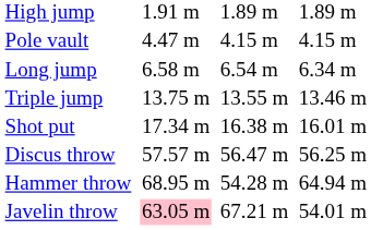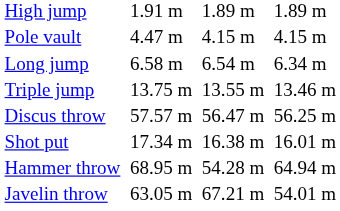rows swapped: Shot put <-> Discus throw
Javelin throw | column 3: pink background -> no background
